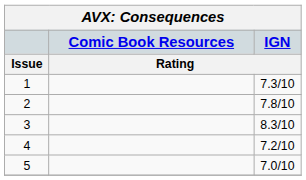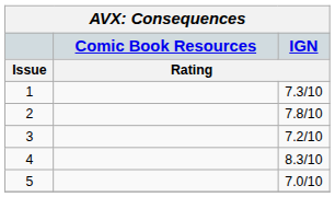3 | IGN / Rating: 8.3/10 -> 7.2/10
4 | IGN / Rating: 7.2/10 -> 8.3/10
